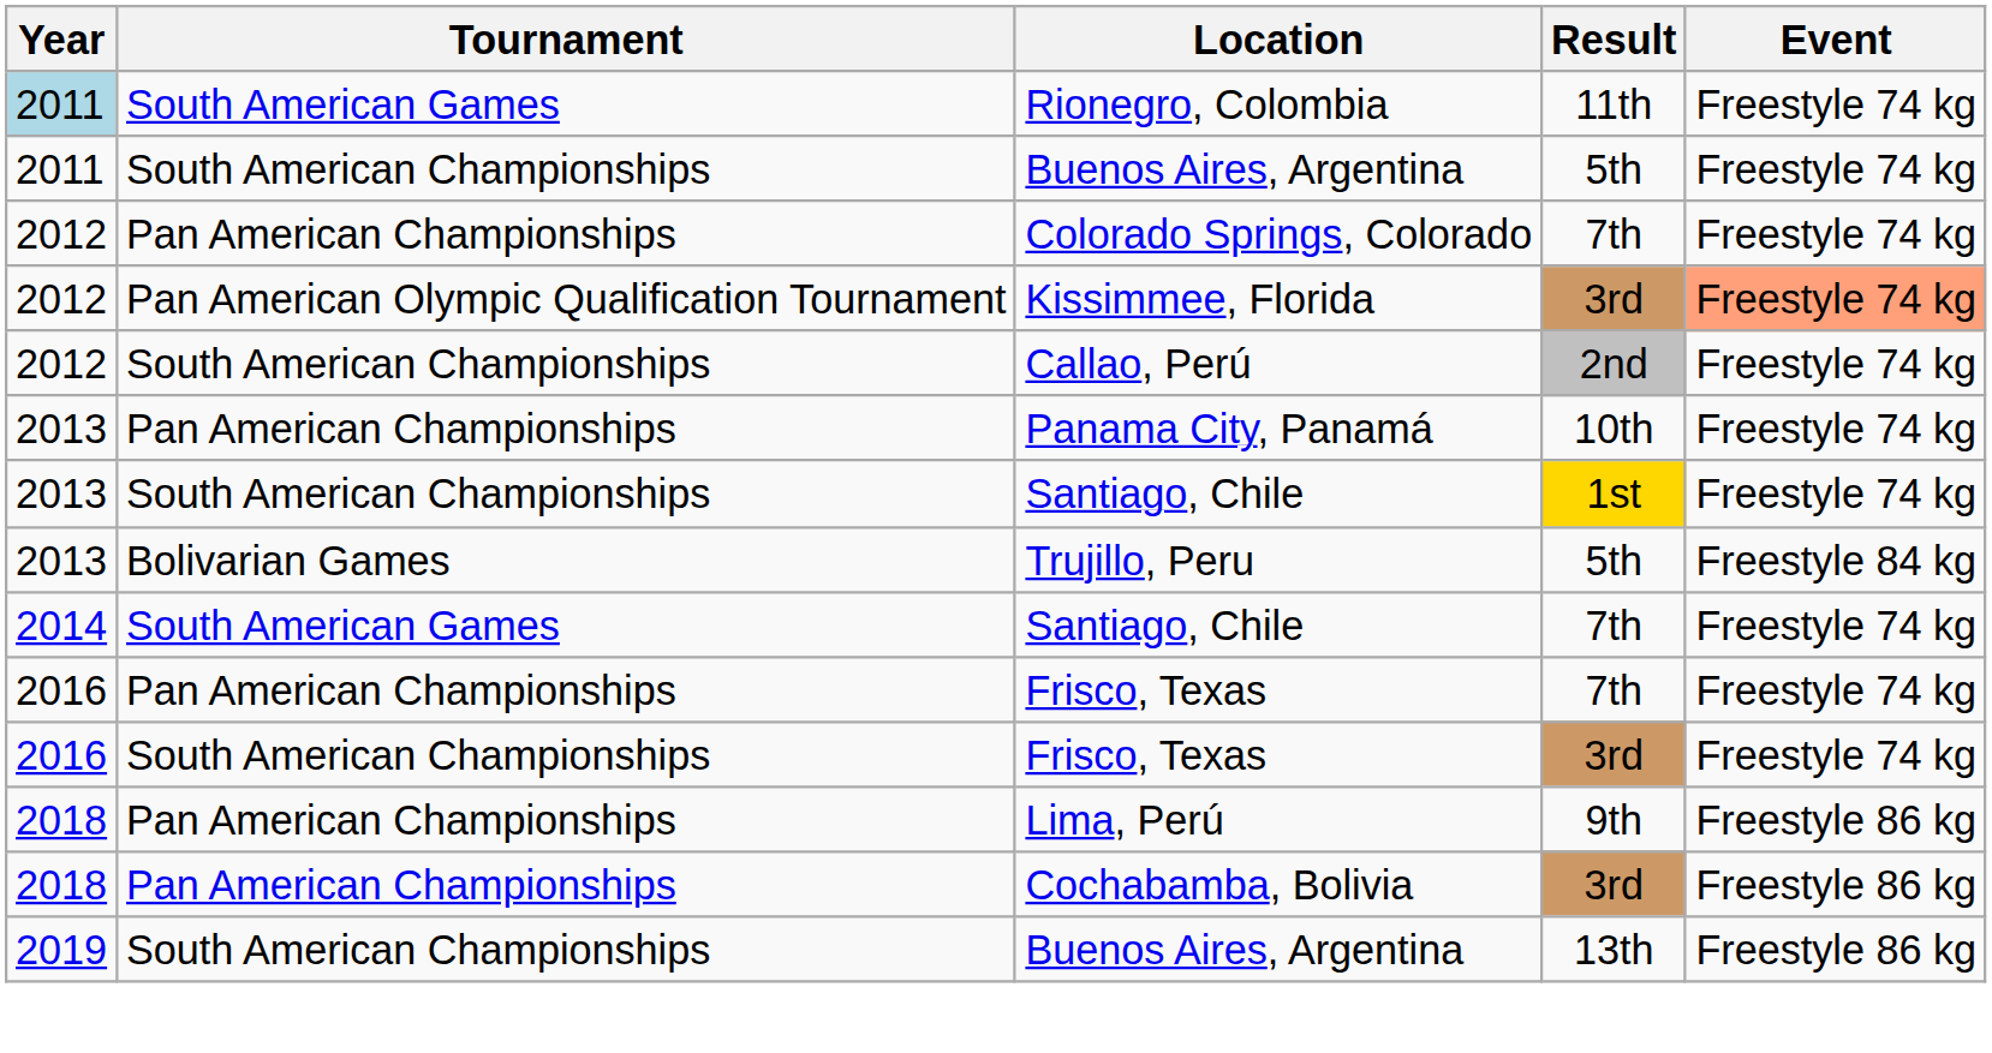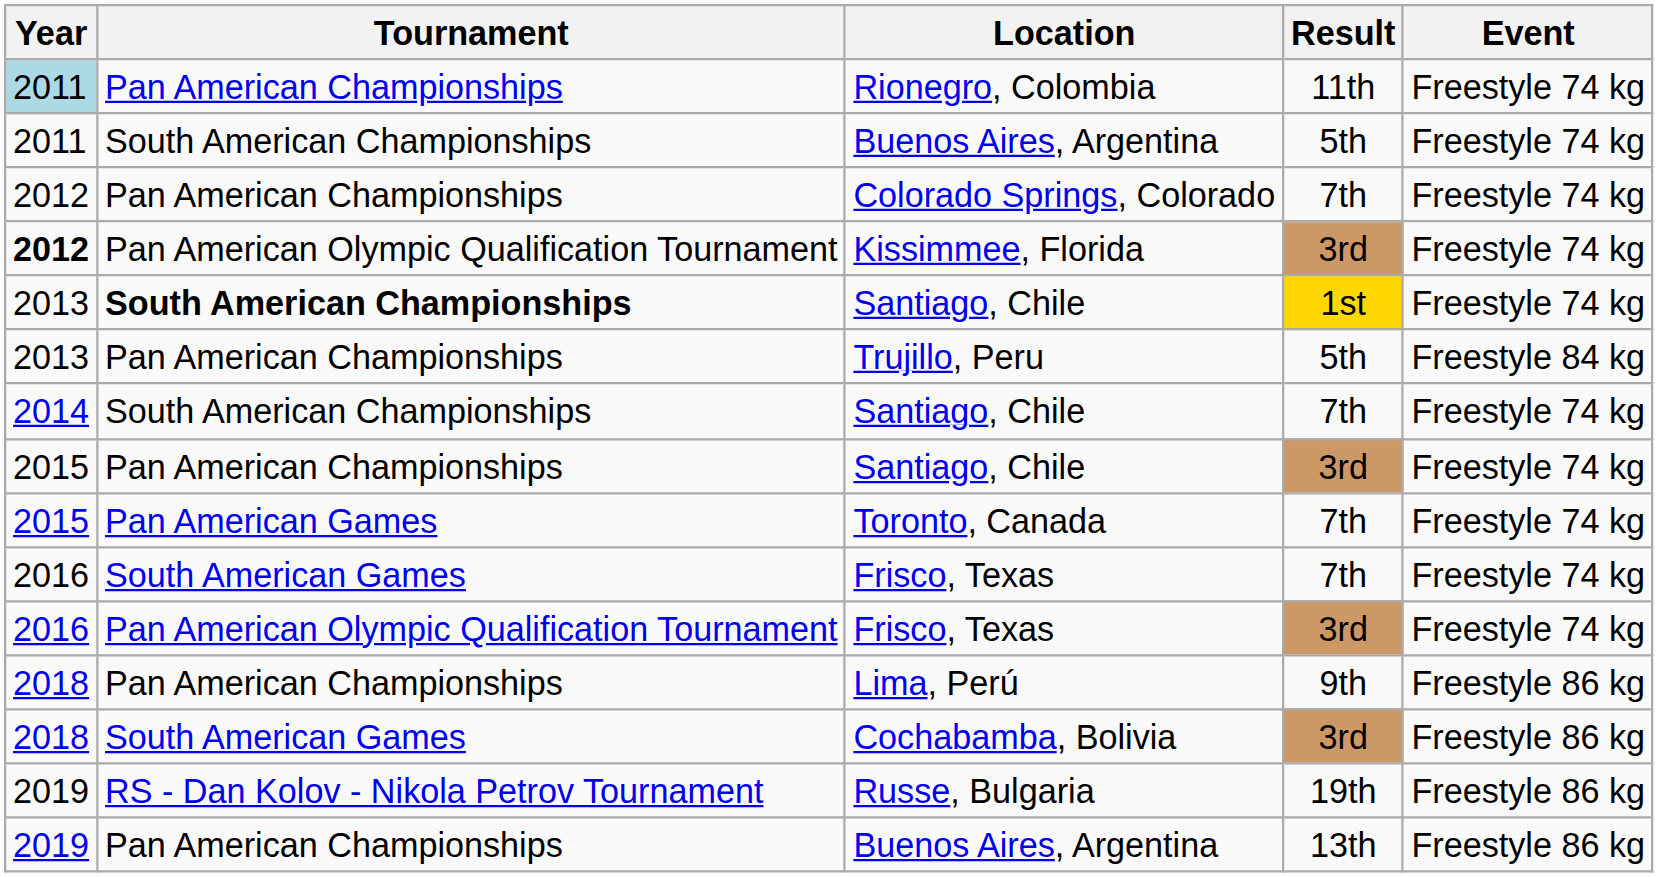Rionegro, Colombia | Tournament: South American Games -> Pan American Championships
Kissimmee, Florida | Year: normal -> bold
Kissimmee, Florida | Event: lightsalmon background -> no background
- row: 2012 | South American Championships | Callao, Perú | 2nd | Freestyle 74 kg
- row: 2013 | Pan American Championships | Panama City, Panamá | 10th | Freestyle 74 kg
Santiago, Chile / 1st | Tournament: normal -> bold
Trujillo, Peru | Tournament: Bolivarian Games -> Pan American Championships
Santiago, Chile / 7th | Tournament: South American Games -> South American Championships
+ row: 2015 | Pan American Championships | Santiago, Chile | 3rd | Freestyle 74 kg
+ row: 2015 | Pan American Games | Toronto, Canada | 7th | Freestyle 74 kg
Frisco, Texas / 7th | Tournament: Pan American Championships -> South American Games
Frisco, Texas / 3rd | Tournament: South American Championships -> Pan American Olympic Qualification Tournament
Cochabamba, Bolivia | Tournament: Pan American Championships -> South American Games
+ row: 2019 | RS - Dan Kolov - Nikola Petrov Tournament | Russe, Bulgaria | 19th | Freestyle 86 kg
Buenos Aires, Argentina / 13th | Tournament: South American Championships -> Pan American Championships
